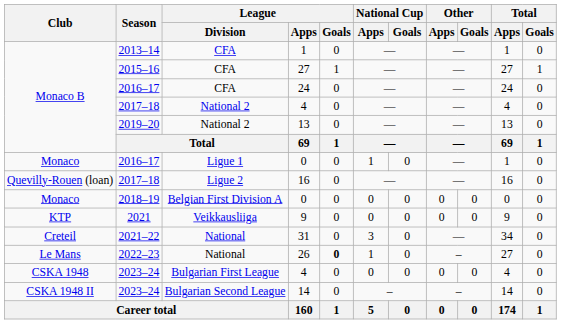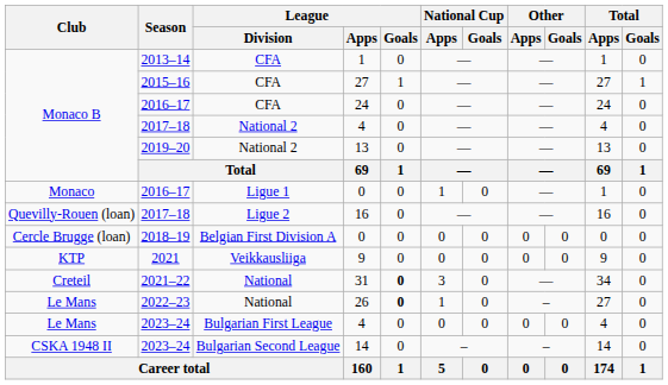2018–19 / 0 | Club: Monaco -> Cercle Brugge (loan)
31 | League / Goals: normal -> bold
2023–24 / 4 | Club: CSKA 1948 -> Le Mans
